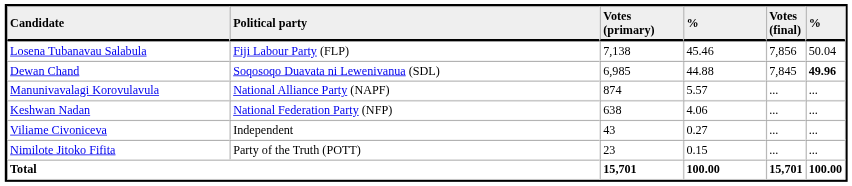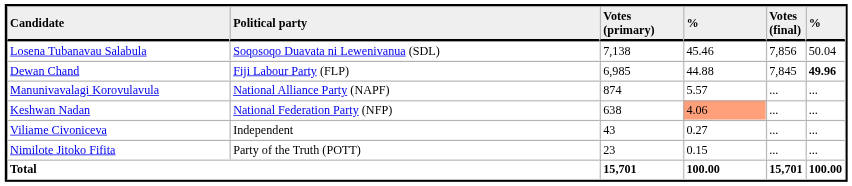Losena Tubanavau Salabula | Political party: Fiji Labour Party (FLP) -> Soqosoqo Duavata ni Lewenivanua (SDL)
Dewan Chand | Political party: Soqosoqo Duavata ni Lewenivanua (SDL) -> Fiji Labour Party (FLP)
Keshwan Nadan | column 4: no background -> lightsalmon background
